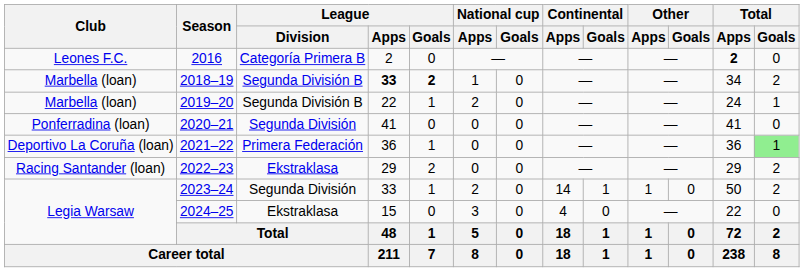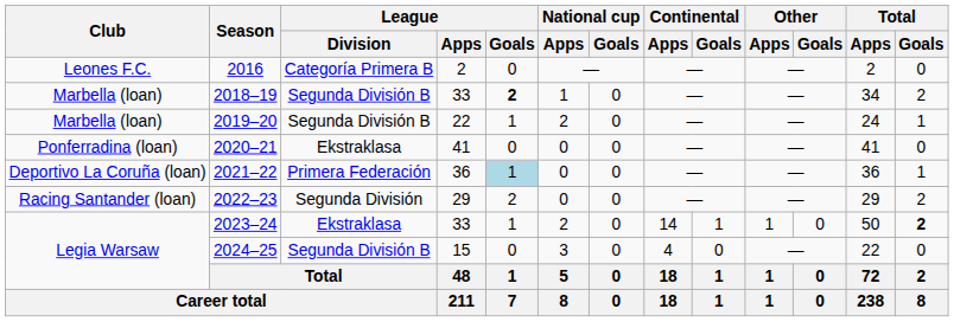2016 | Total / Apps: bold -> normal
2018–19 | League / Apps: bold -> normal
2020–21 | League / Division: Segunda División -> Ekstraklasa
2021–22 | League / Goals: no background -> lightblue background
2021–22 | Total / Goals: lightgreen background -> no background
2022–23 | League / Division: Ekstraklasa -> Segunda División
2023–24 | League / Division: Segunda División -> Ekstraklasa
2023–24 | Total / Goals: normal -> bold
2024–25 | League / Division: Ekstraklasa -> Segunda División B
